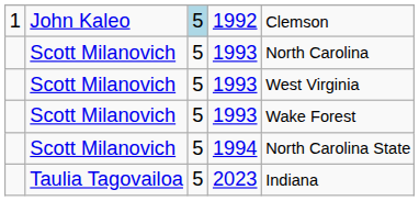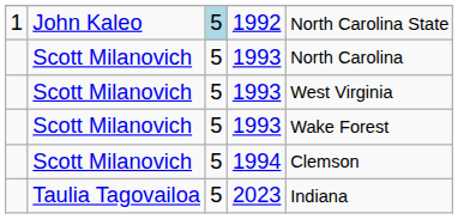1992 | column 5: Clemson -> North Carolina State
1994 | column 5: North Carolina State -> Clemson
